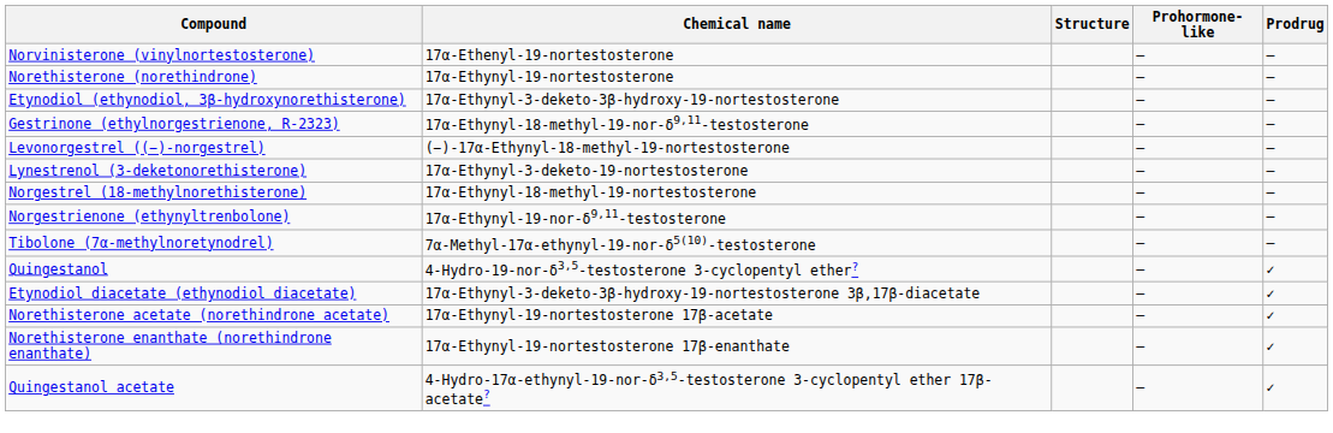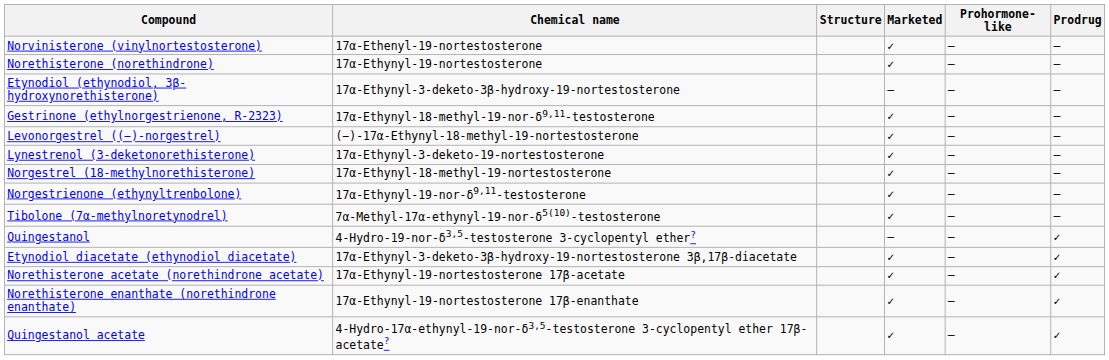+ column: Marketed | ✓ | ✓ | – | ✓ | ✓ | ✓ | ✓ | ✓ | ✓ | – | ✓ | ✓ | ✓ | ✓
